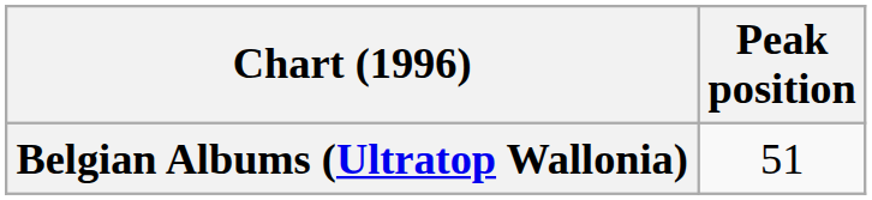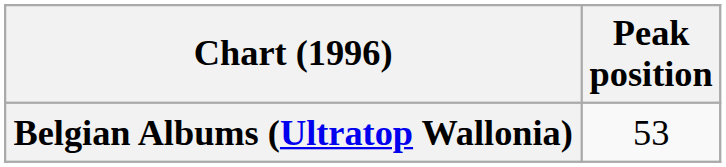Belgian Albums (Ultratop Wallonia) | Peak position: 51 -> 53
